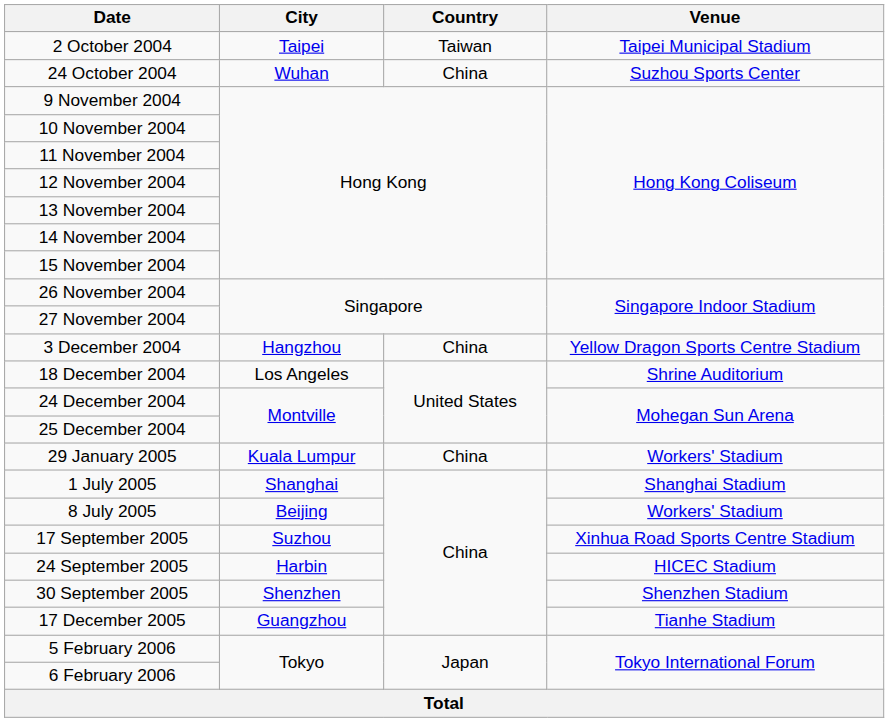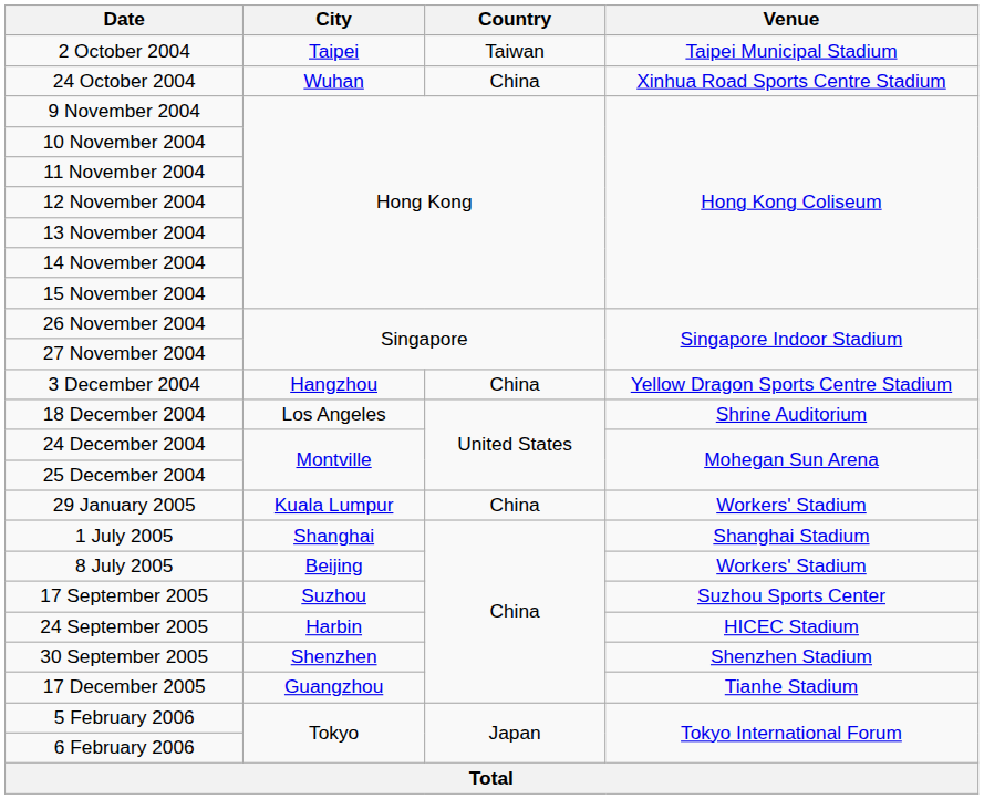24 October 2004 | Venue: Suzhou Sports Center -> Xinhua Road Sports Centre Stadium
17 September 2005 | Venue: Xinhua Road Sports Centre Stadium -> Suzhou Sports Center
